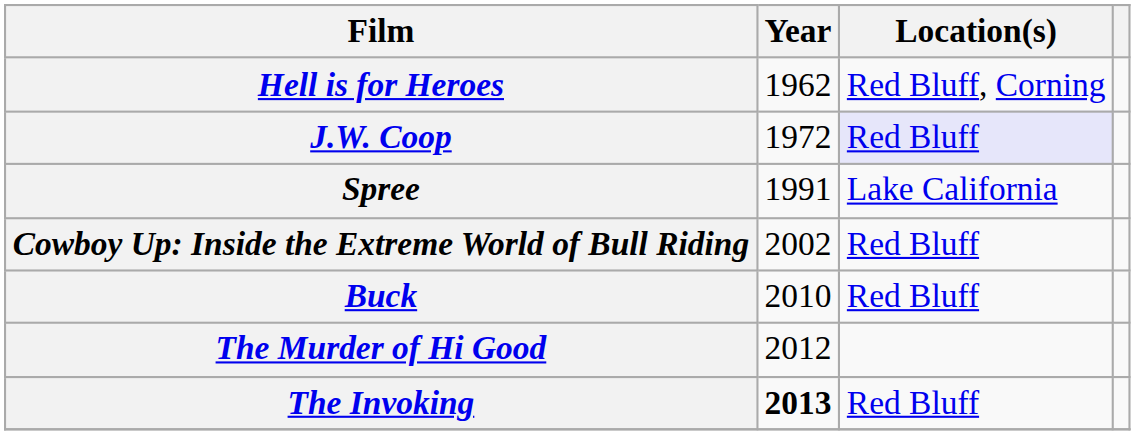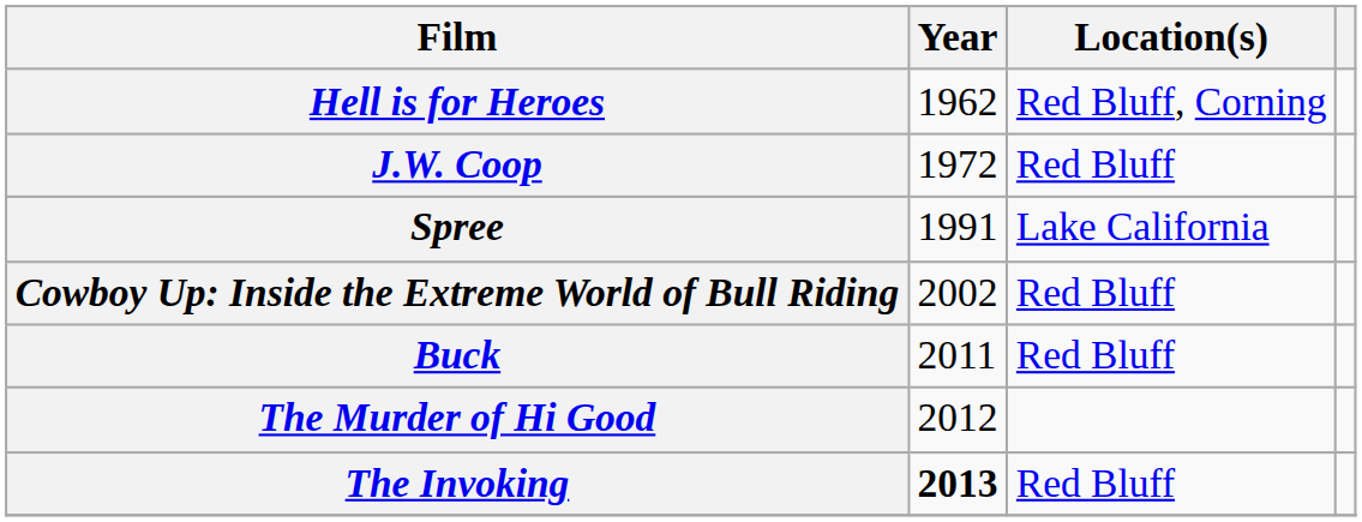J.W. Coop | Location(s): lavender background -> no background
Buck | Year: 2010 -> 2011
